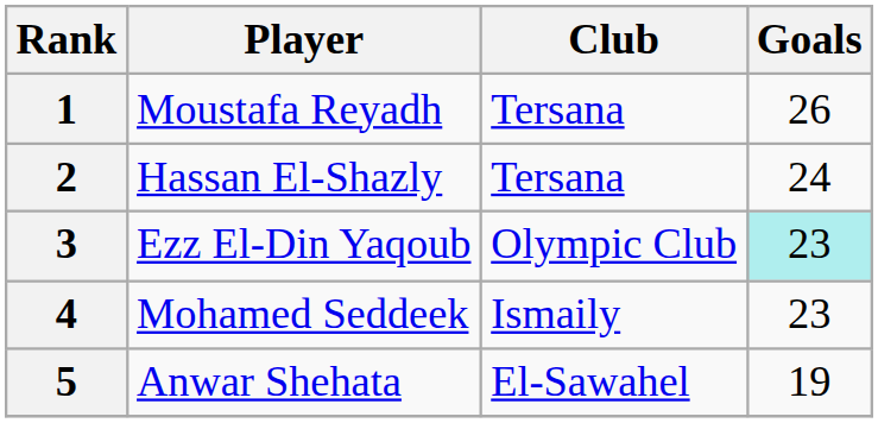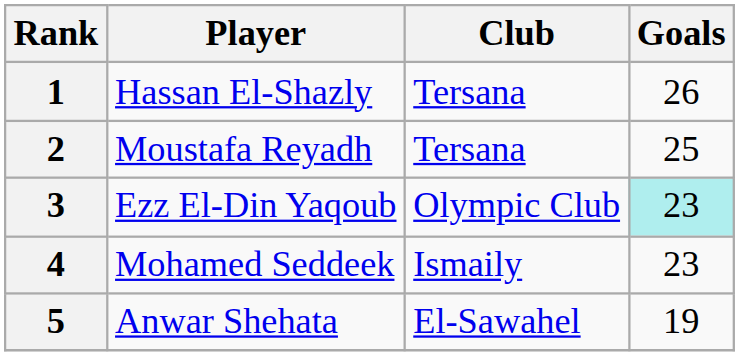1 | Player: Moustafa Reyadh -> Hassan El-Shazly
2 | Player: Hassan El-Shazly -> Moustafa Reyadh
2 | Goals: 24 -> 25
